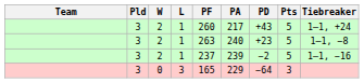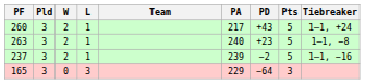columns swapped: Team <-> PF
